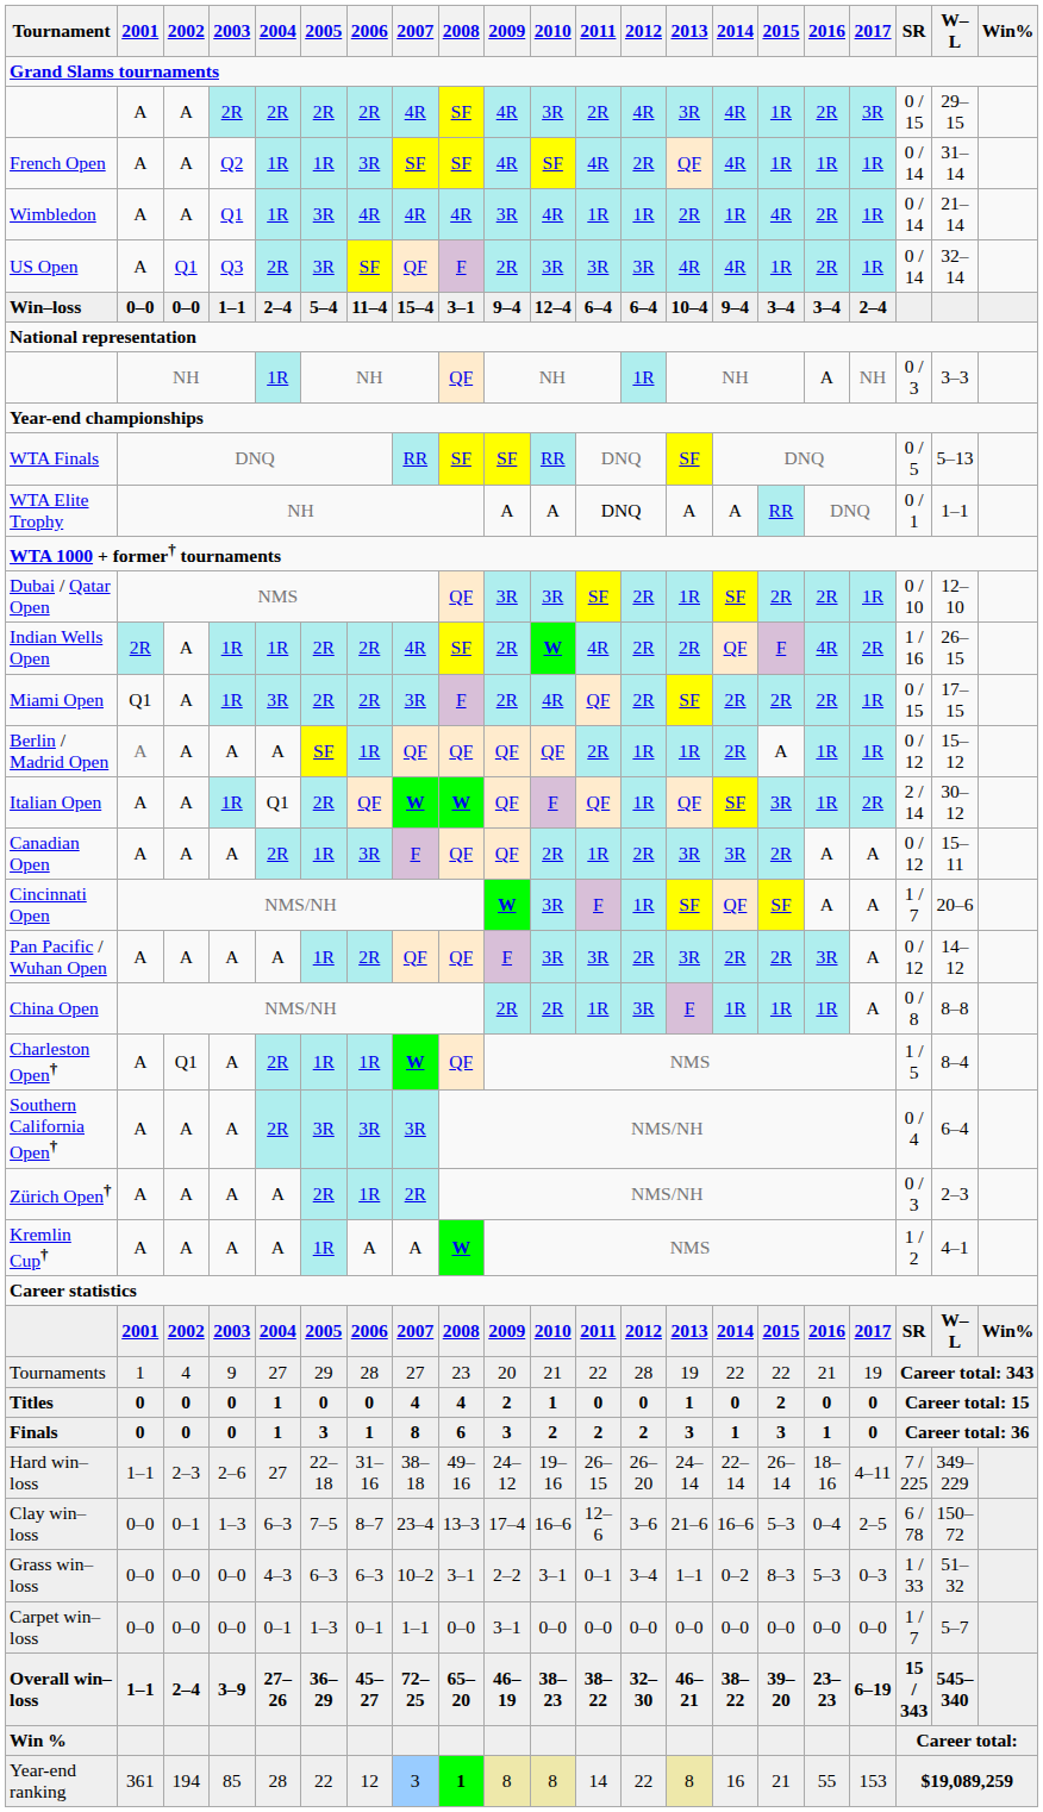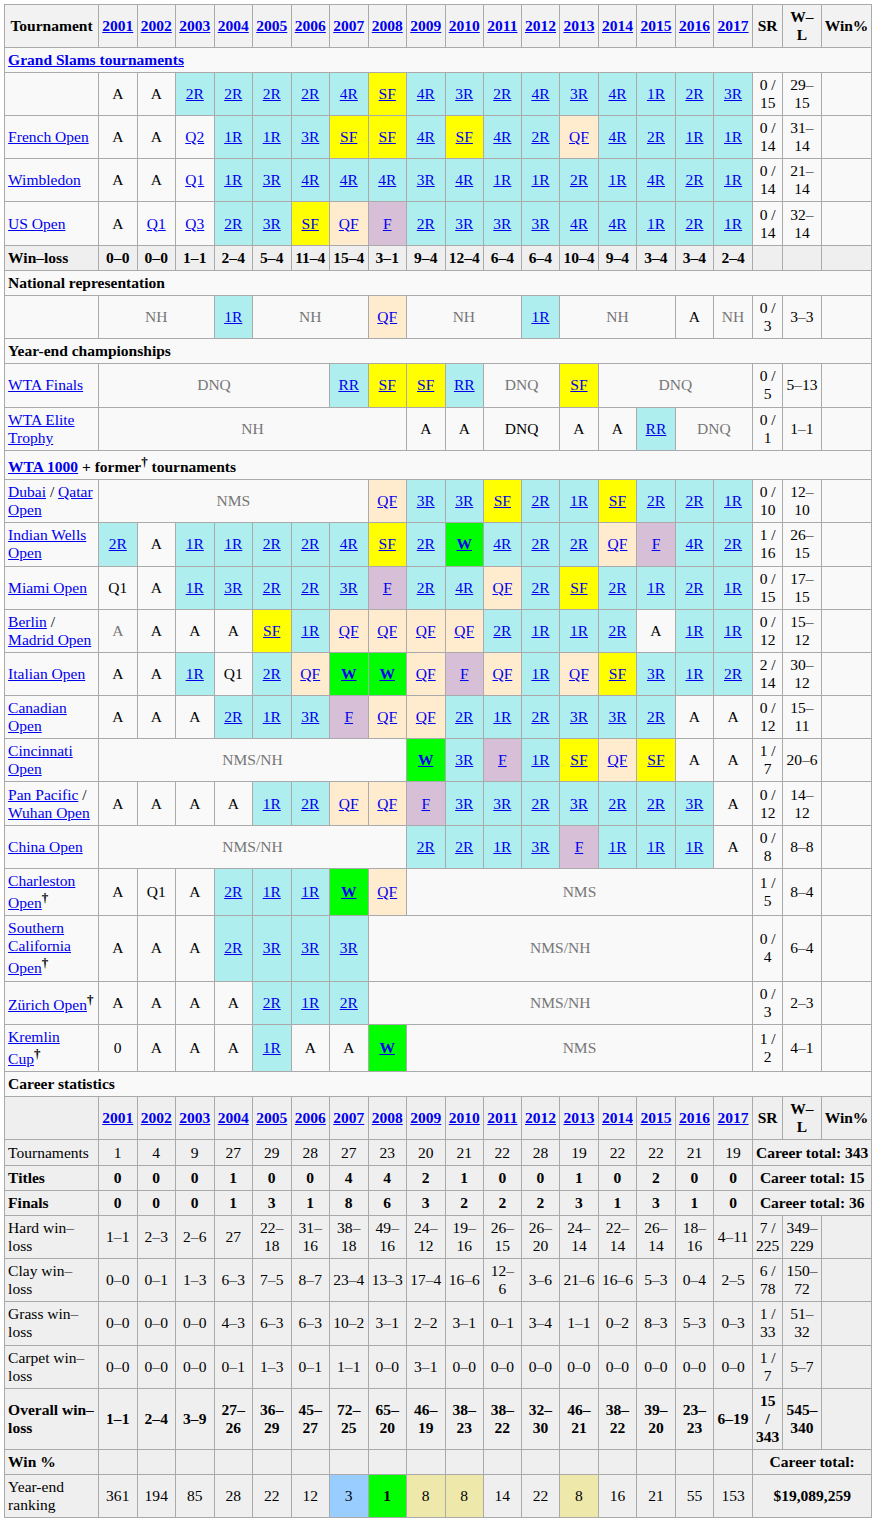French Open | 2015: 1R -> 2R
Miami Open | 2015: 2R -> 1R
Kremlin Cup† | 2001: A -> 0
